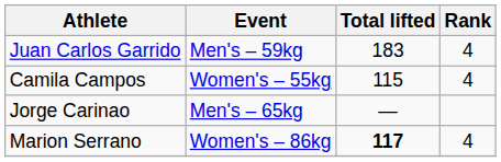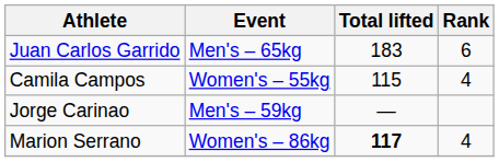Juan Carlos Garrido | Event: Men's – 59kg -> Men's – 65kg
Juan Carlos Garrido | Rank: 4 -> 6
Jorge Carinao | Event: Men's – 65kg -> Men's – 59kg
